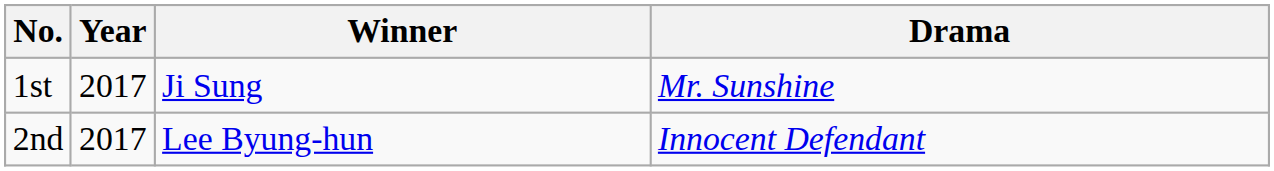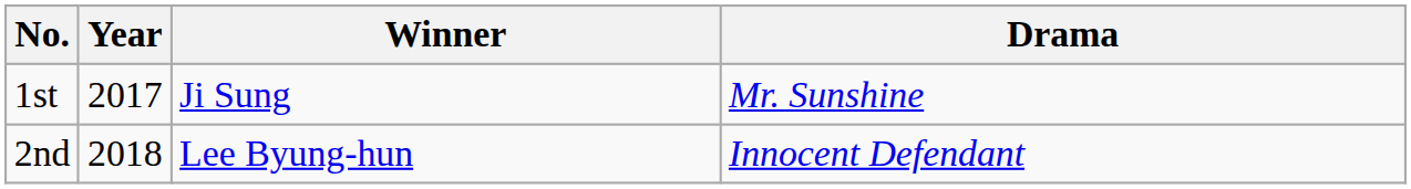2nd | Year: 2017 -> 2018
